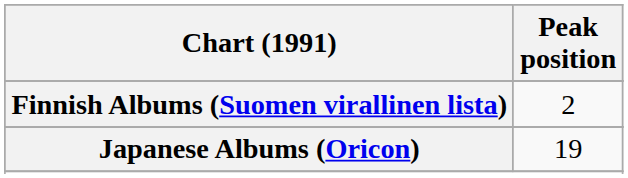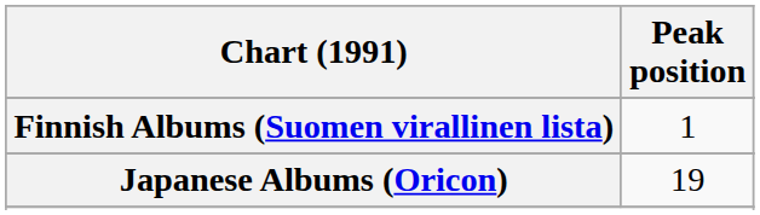Finnish Albums (Suomen virallinen lista) | Peak position: 2 -> 1
